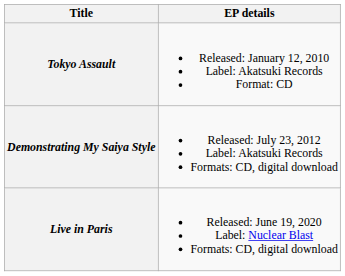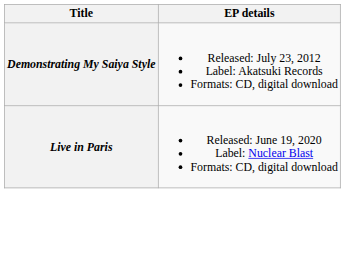- row: Tokyo Assault | Released: January 12, 2010 Label: Akatsuki Records Format: CD
